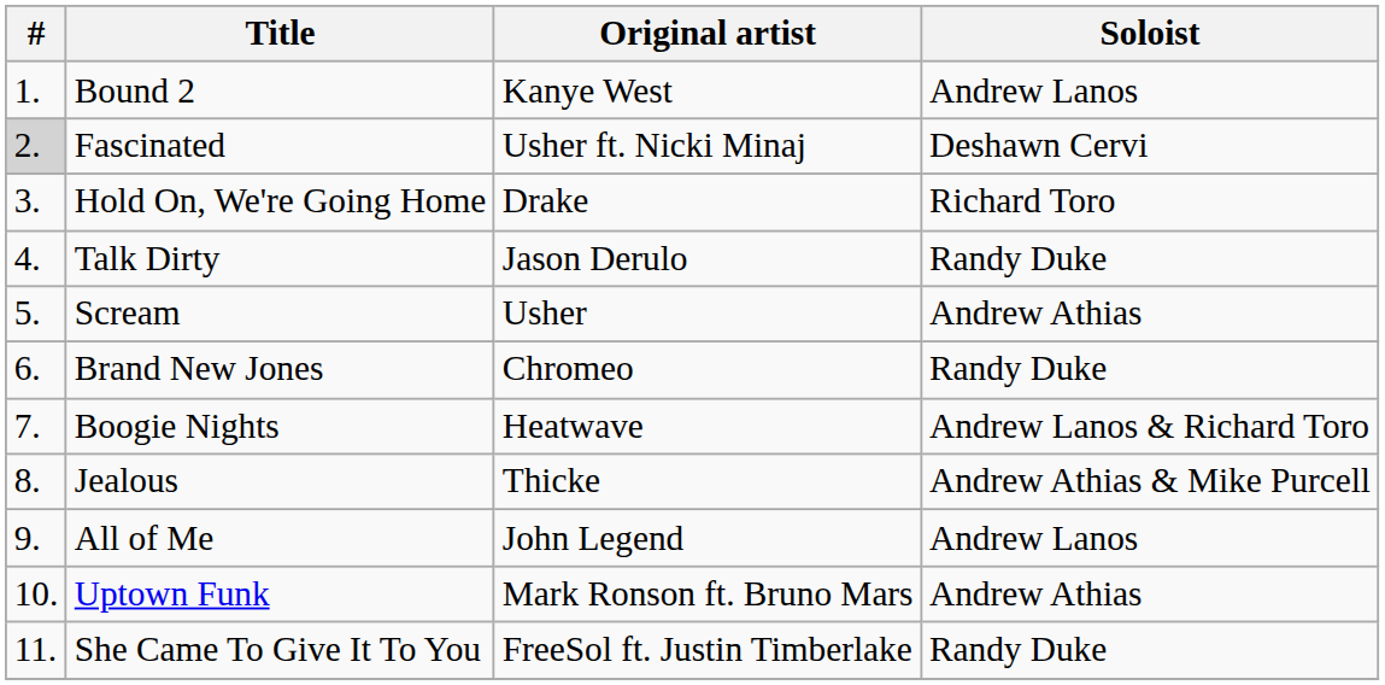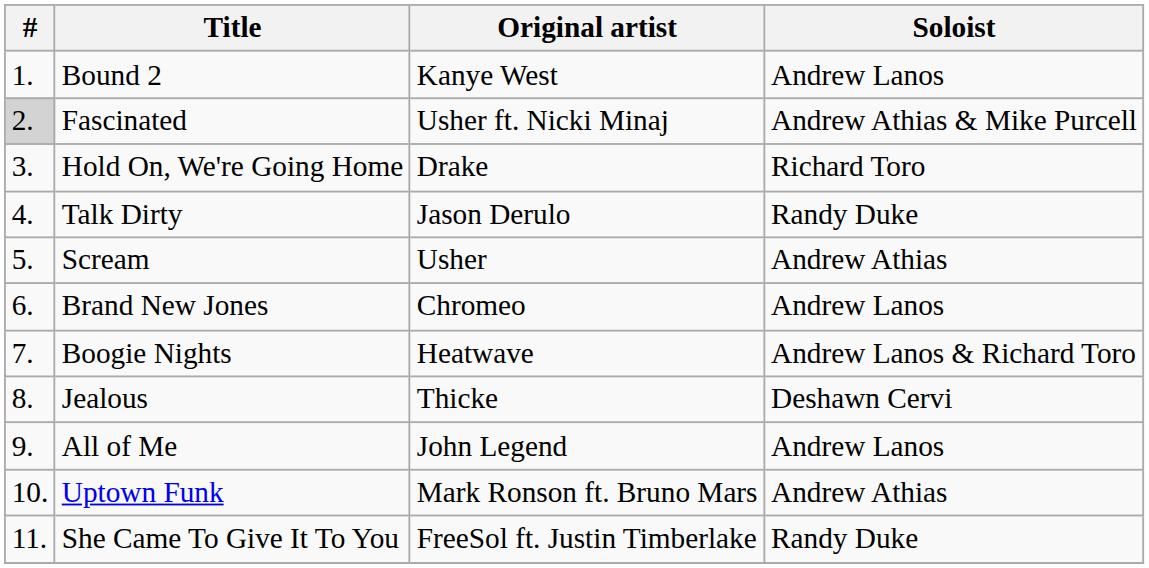Fascinated | Soloist: Deshawn Cervi -> Andrew Athias & Mike Purcell
Brand New Jones | Soloist: Randy Duke -> Andrew Lanos
Jealous | Soloist: Andrew Athias & Mike Purcell -> Deshawn Cervi
